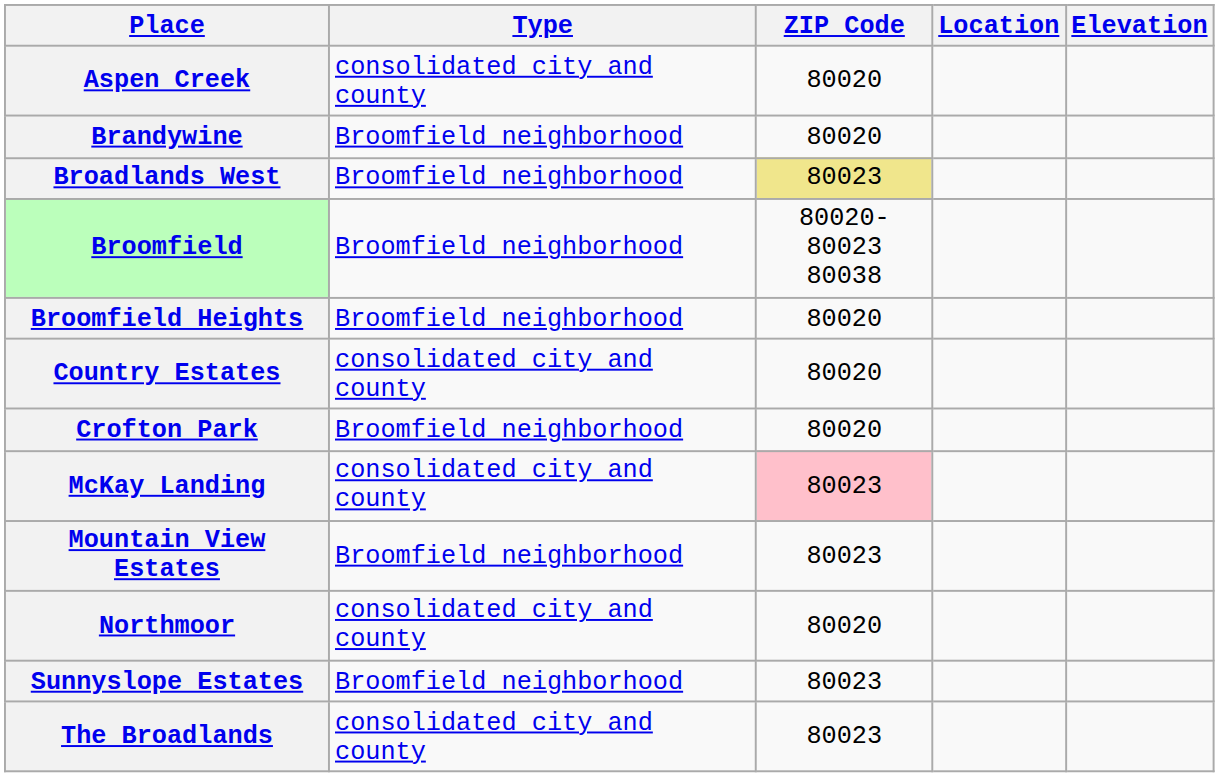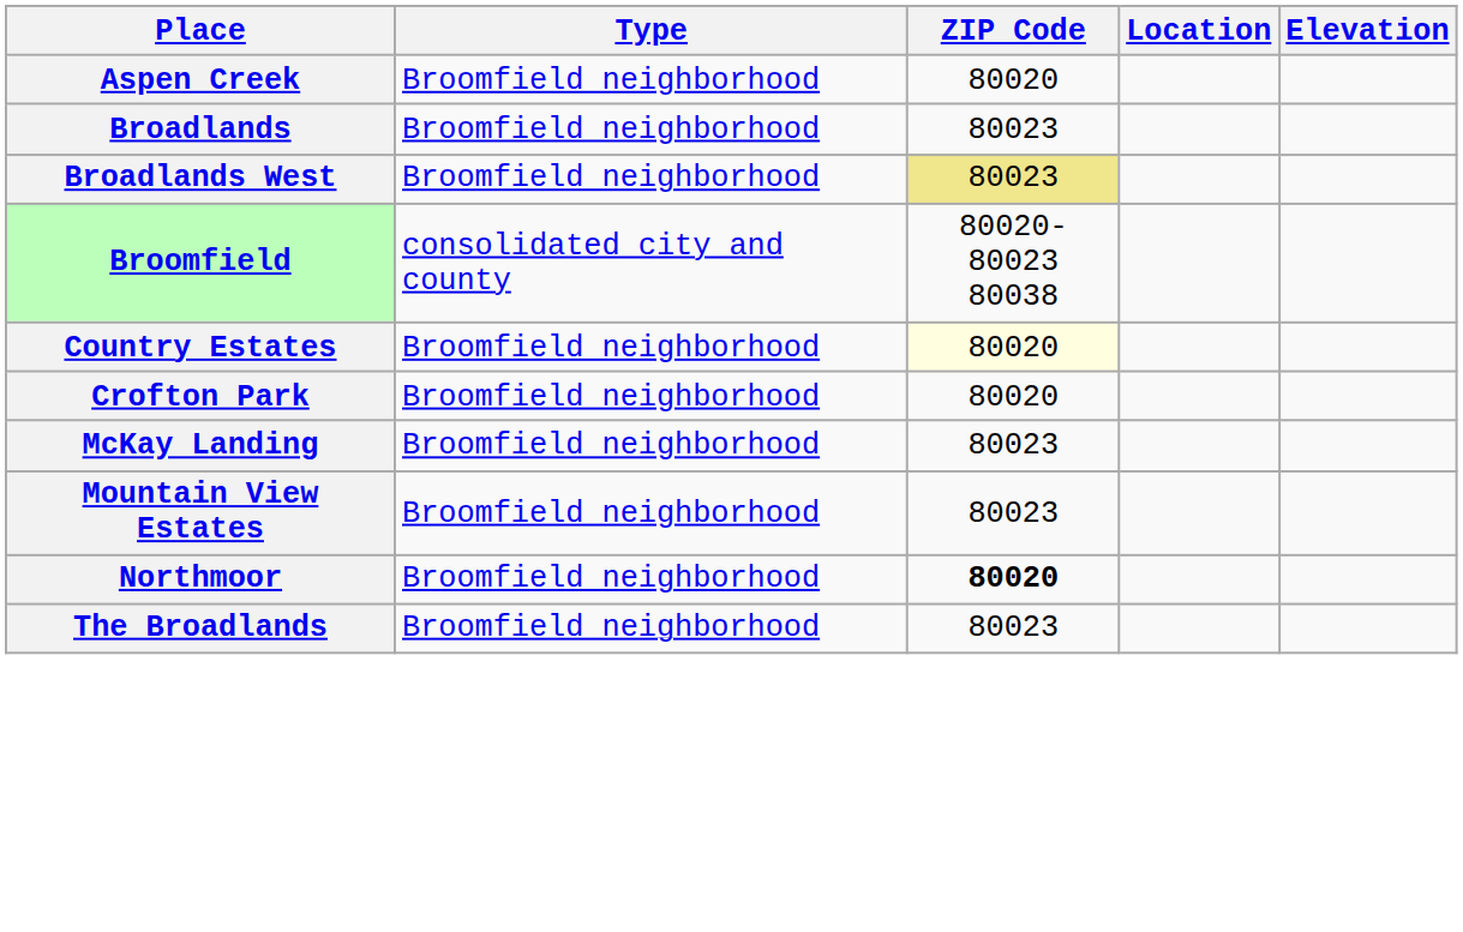Aspen Creek | Type: consolidated city and county -> Broomfield neighborhood
- row: Brandywine | Broomfield neighborhood | 80020
+ row: Broadlands | Broomfield neighborhood | 80023
Broomfield | Type: Broomfield neighborhood -> consolidated city and county
- row: Broomfield Heights | Broomfield neighborhood | 80020
Country Estates | Type: consolidated city and county -> Broomfield neighborhood
Country Estates | ZIP Code: no background -> lightyellow background
McKay Landing | Type: consolidated city and county -> Broomfield neighborhood
McKay Landing | ZIP Code: pink background -> no background
Northmoor | Type: consolidated city and county -> Broomfield neighborhood
Northmoor | ZIP Code: normal -> bold
- row: Sunnyslope Estates | Broomfield neighborhood | 80023
The Broadlands | Type: consolidated city and county -> Broomfield neighborhood
